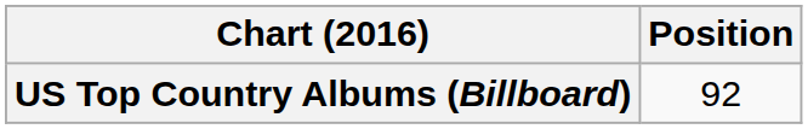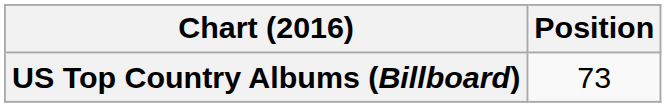US Top Country Albums (Billboard) | Position: 92 -> 73
